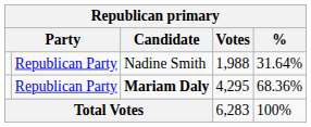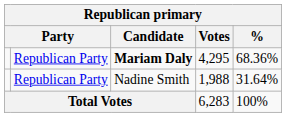rows swapped: Mariam Daly <-> Nadine Smith
